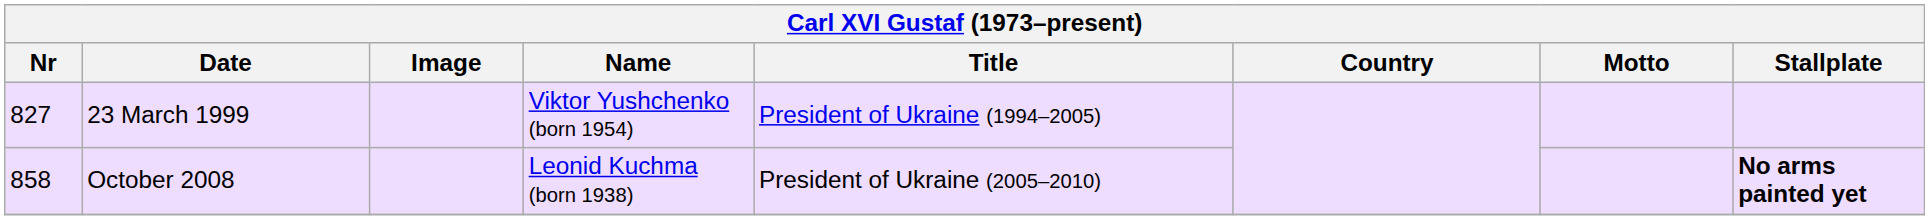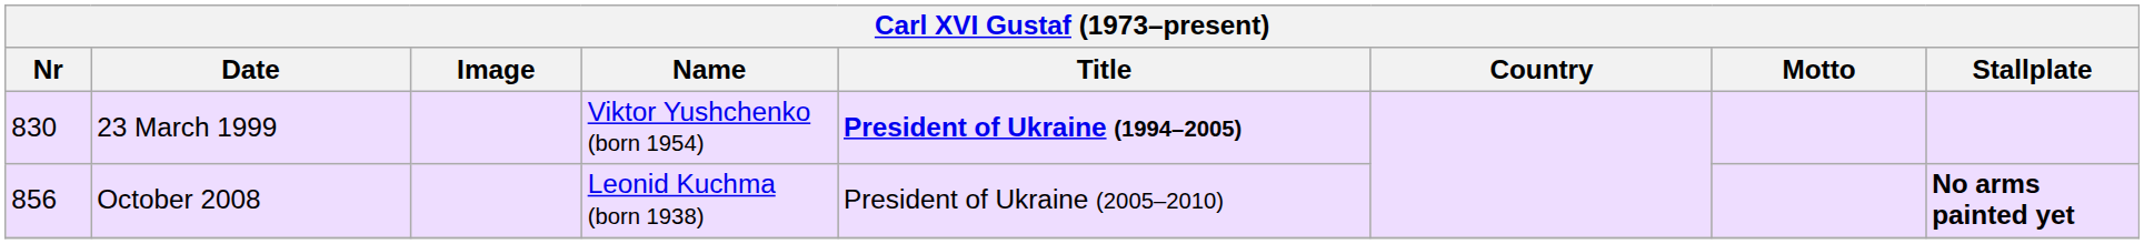23 March 1999 | Nr: 827 -> 830
23 March 1999 | Title: normal -> bold
October 2008 | Nr: 858 -> 856
